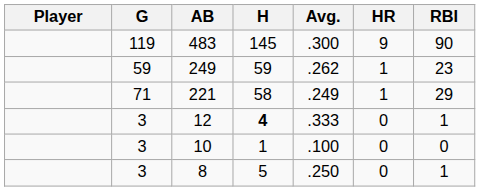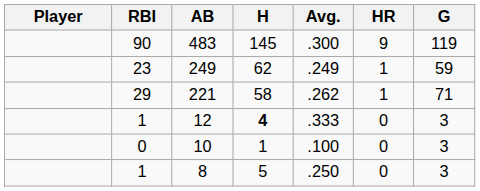columns swapped: G <-> RBI
249 | H: 59 -> 62
249 | Avg.: .262 -> .249
221 | Avg.: .249 -> .262
